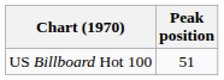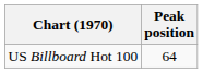US Billboard Hot 100 | Peak position: 51 -> 64
